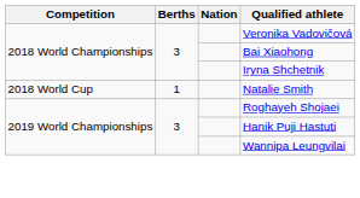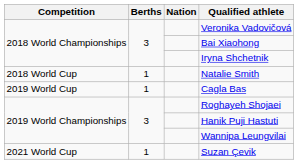+ row: 2019 World Cup | 1 | Cagla Bas
+ row: 2021 World Cup | 1 | Suzan Çevik
